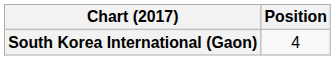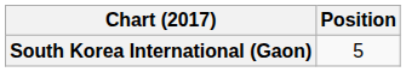South Korea International (Gaon) | Position: 4 -> 5
